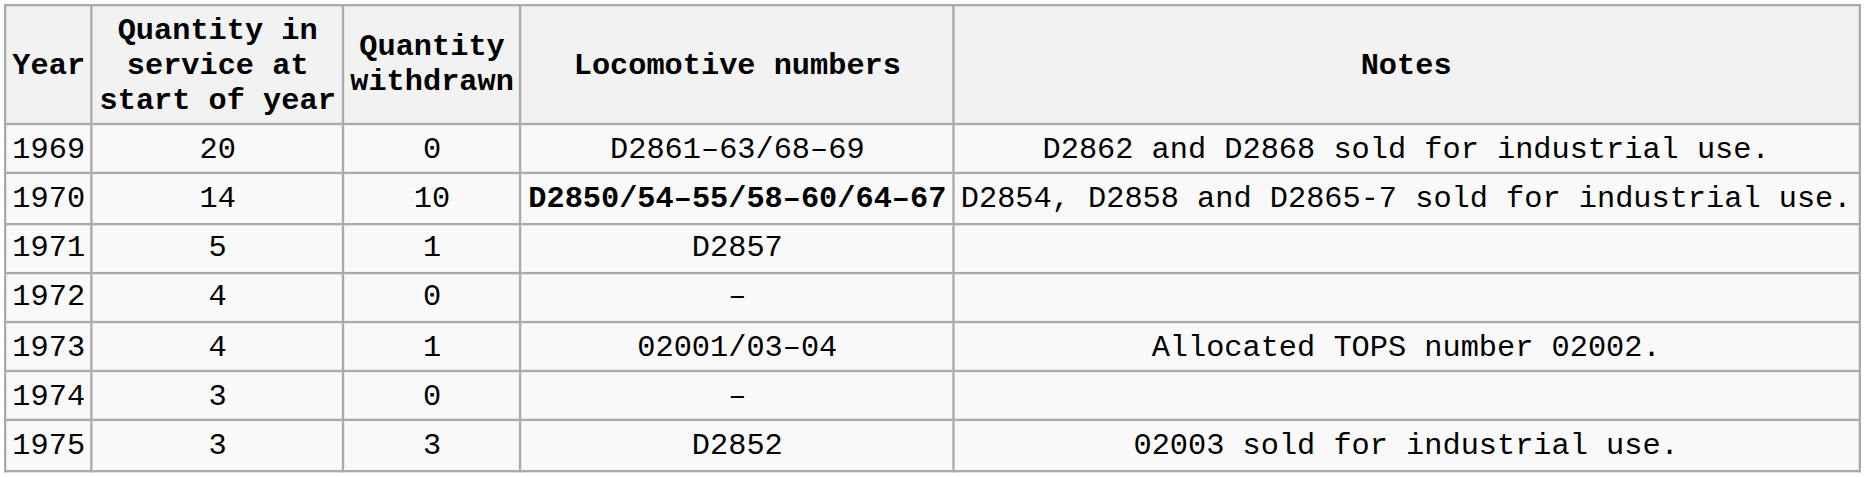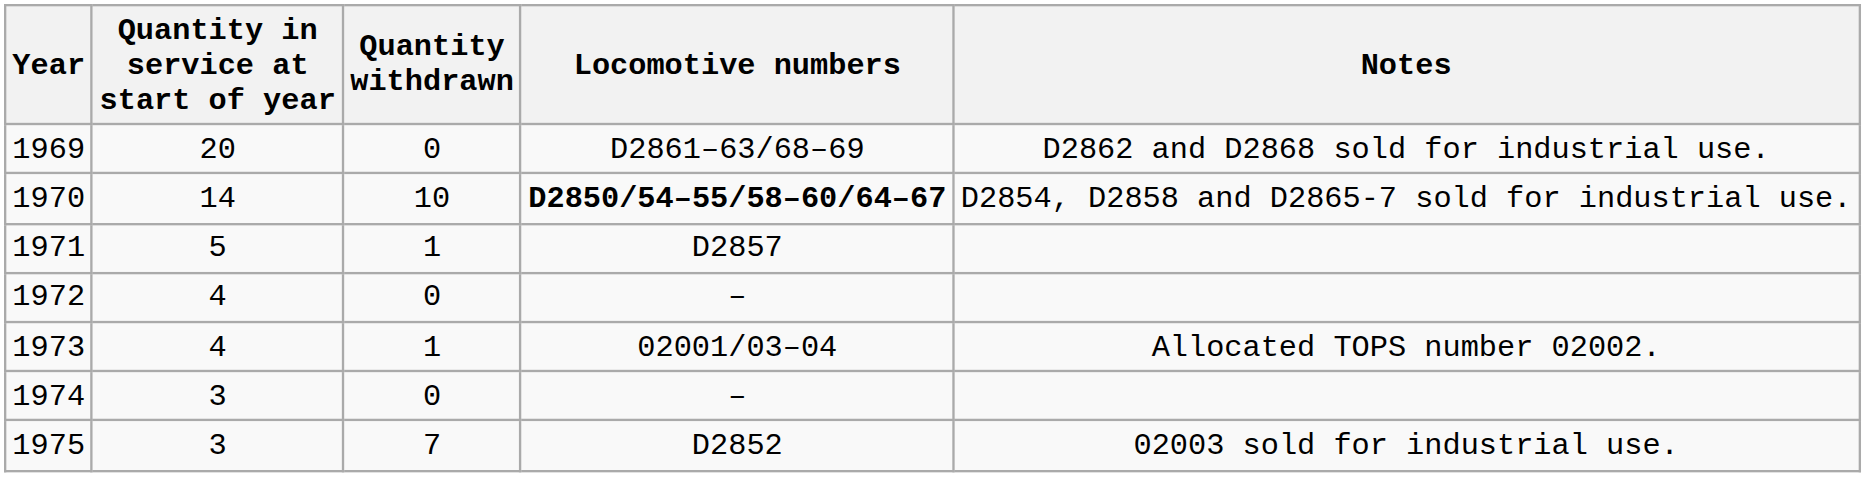1975 | Quantity withdrawn: 3 -> 7
